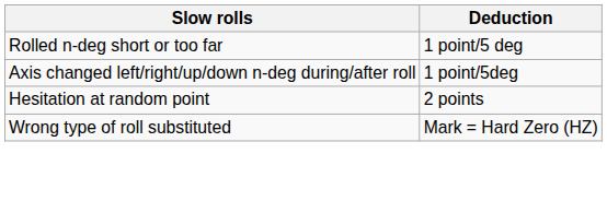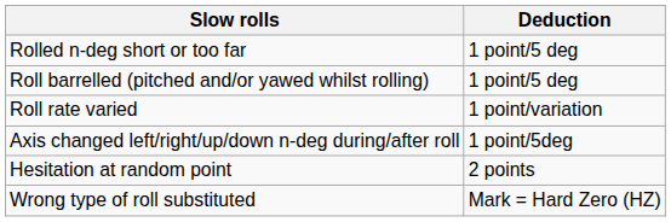+ row: Roll barrelled (pitched and/or yawed whilst rolling) | 1 point/5 deg
+ row: Roll rate varied | 1 point/variation
